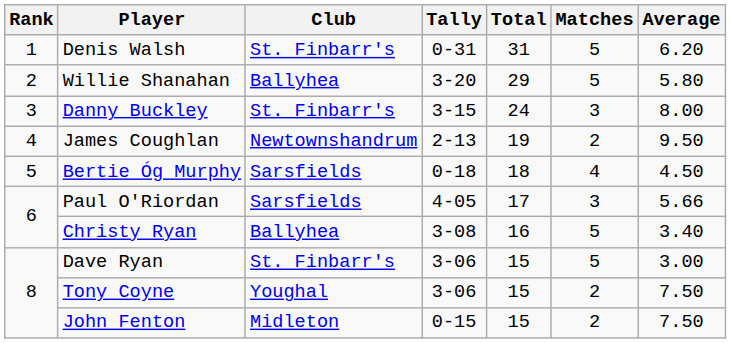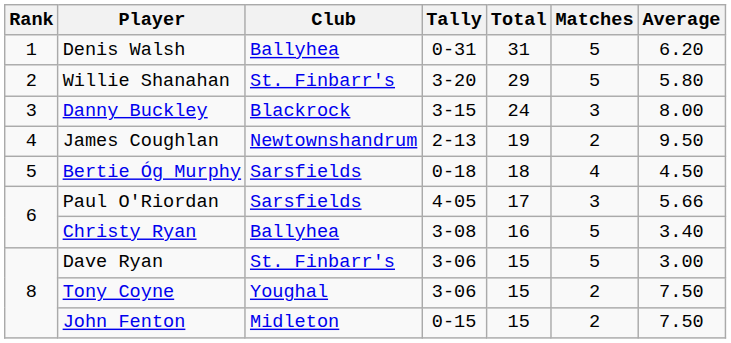Denis Walsh | Club: St. Finbarr's -> Ballyhea
Willie Shanahan | Club: Ballyhea -> St. Finbarr's
Danny Buckley | Club: St. Finbarr's -> Blackrock
